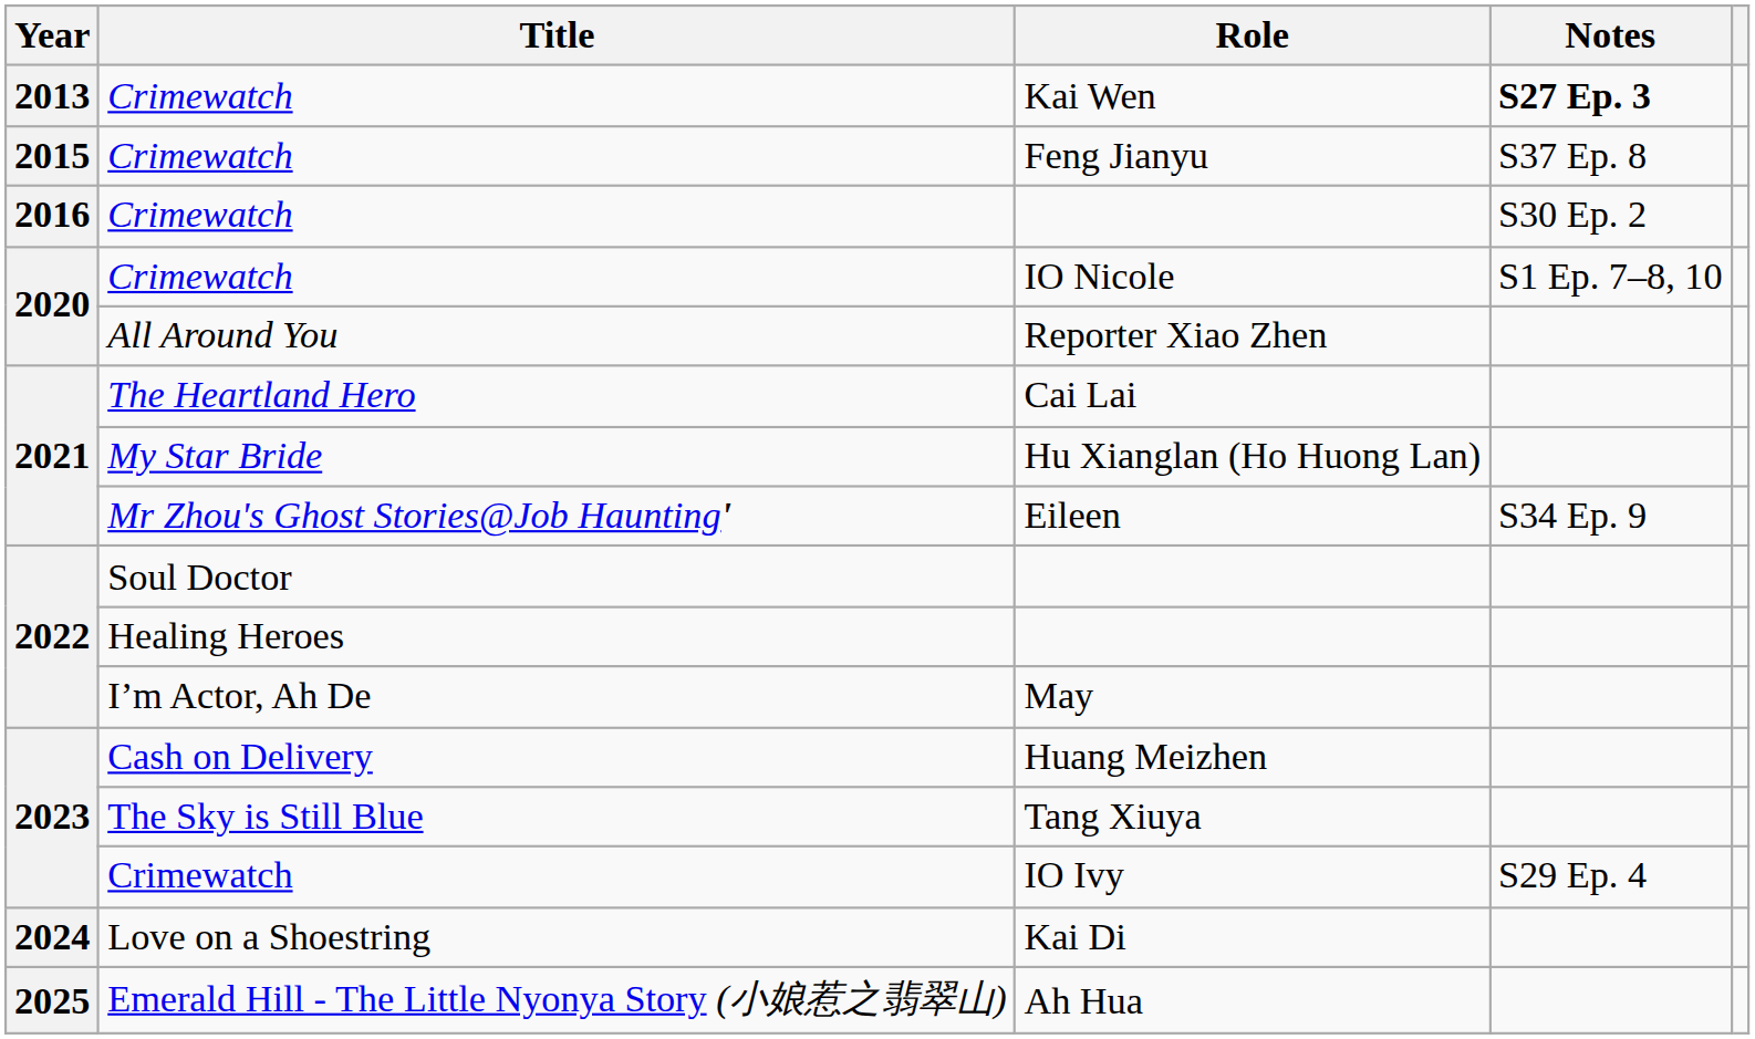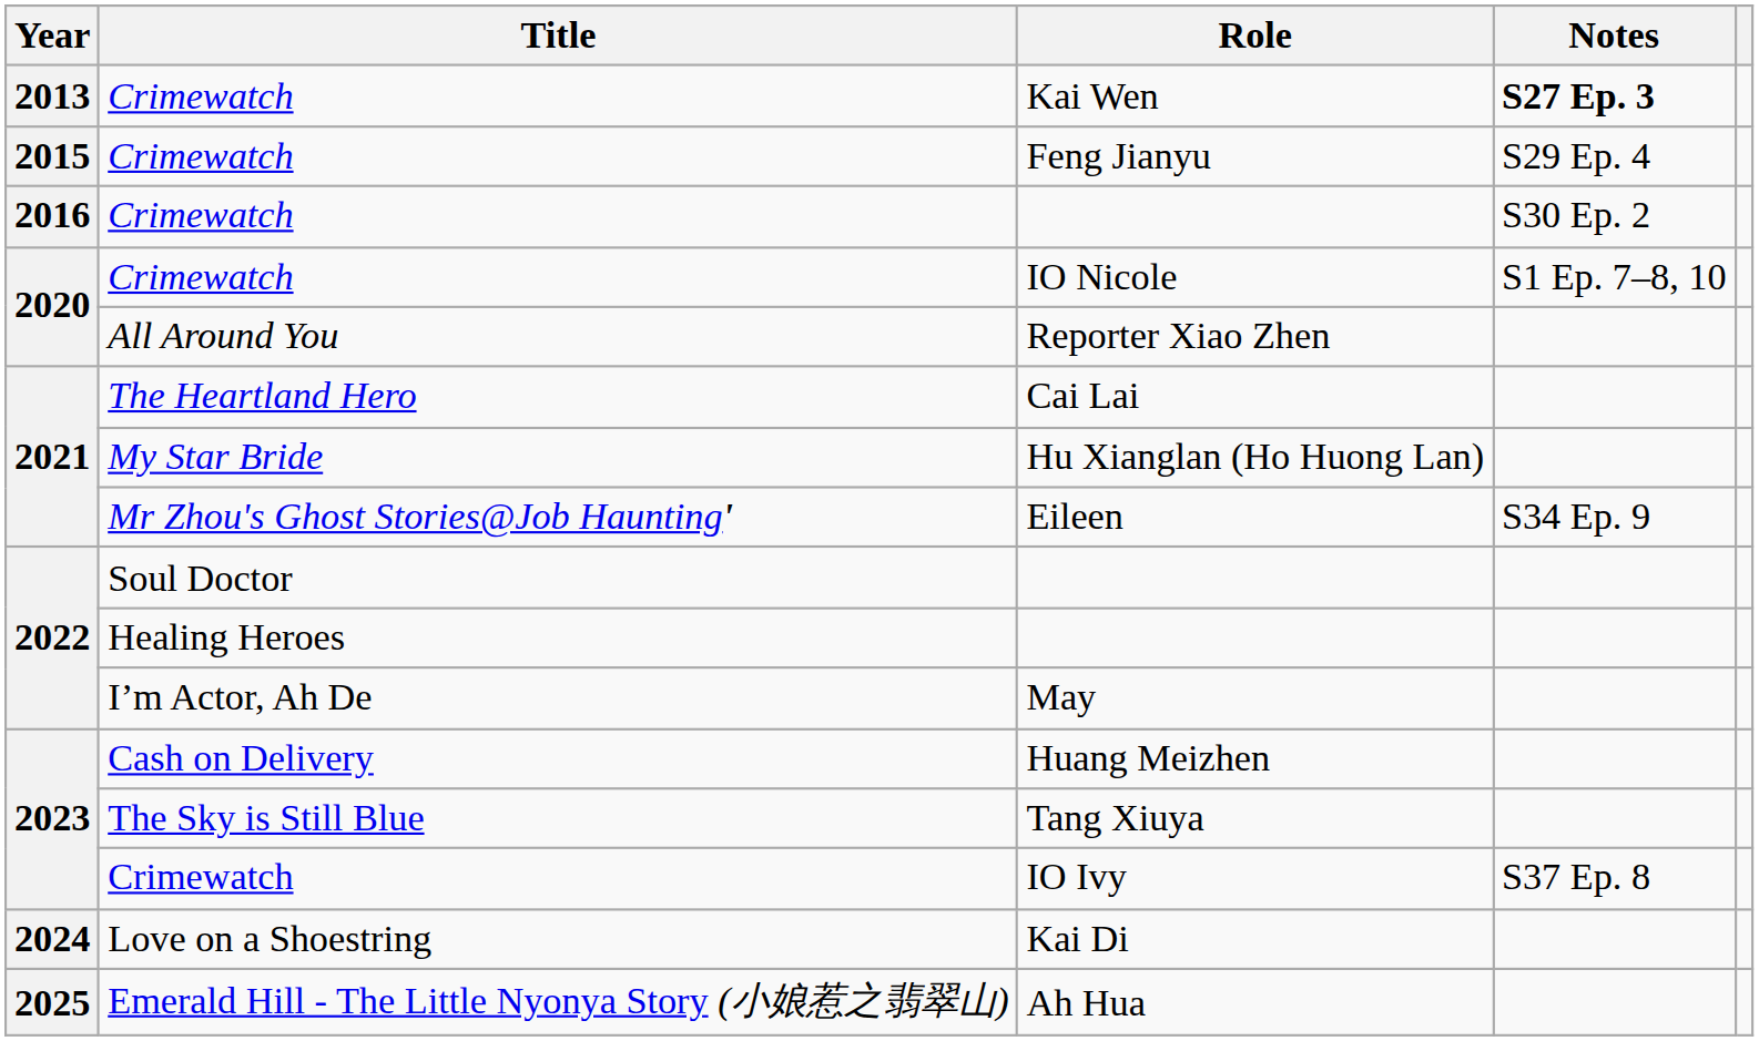Feng Jianyu | Notes: S37 Ep. 8 -> S29 Ep. 4
IO Ivy | Notes: S29 Ep. 4 -> S37 Ep. 8
